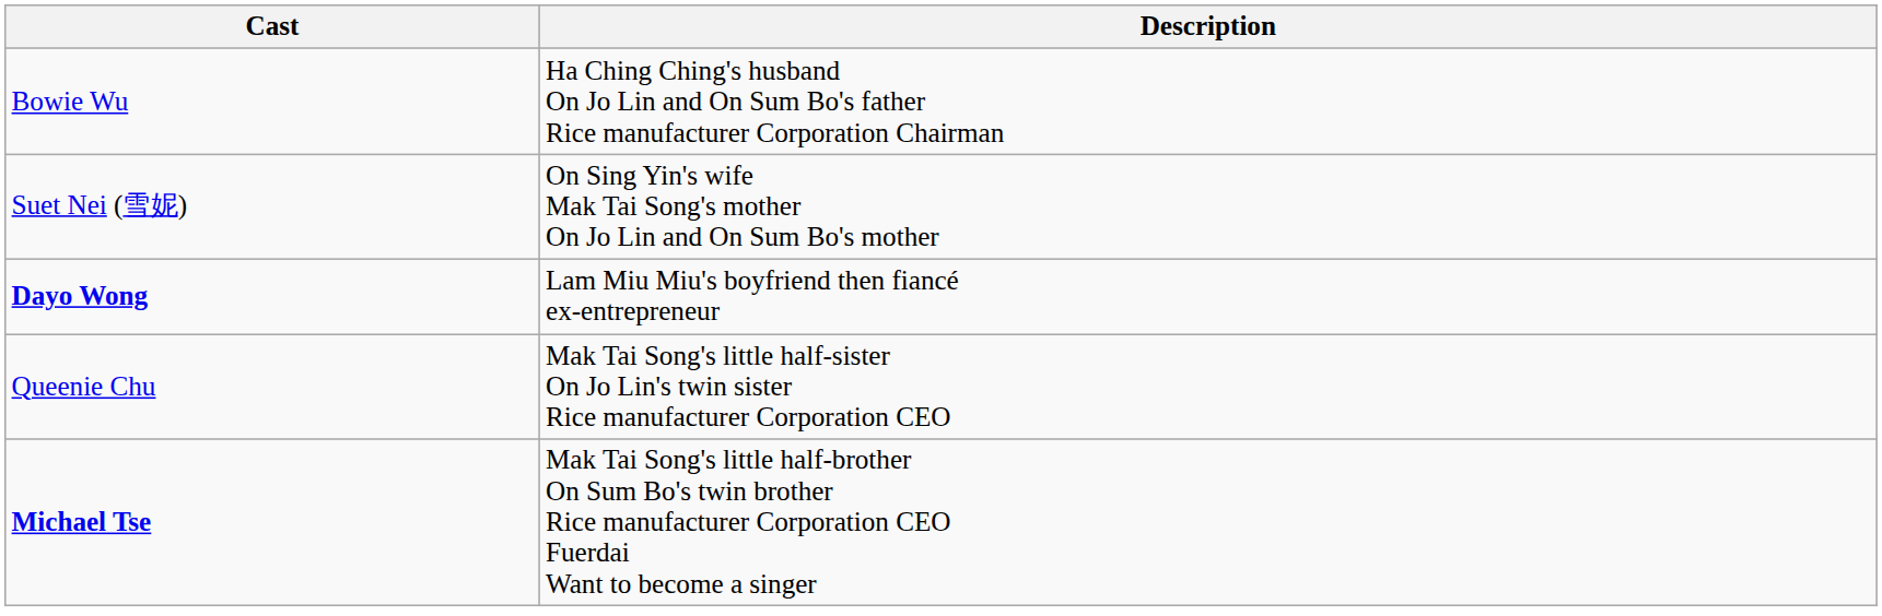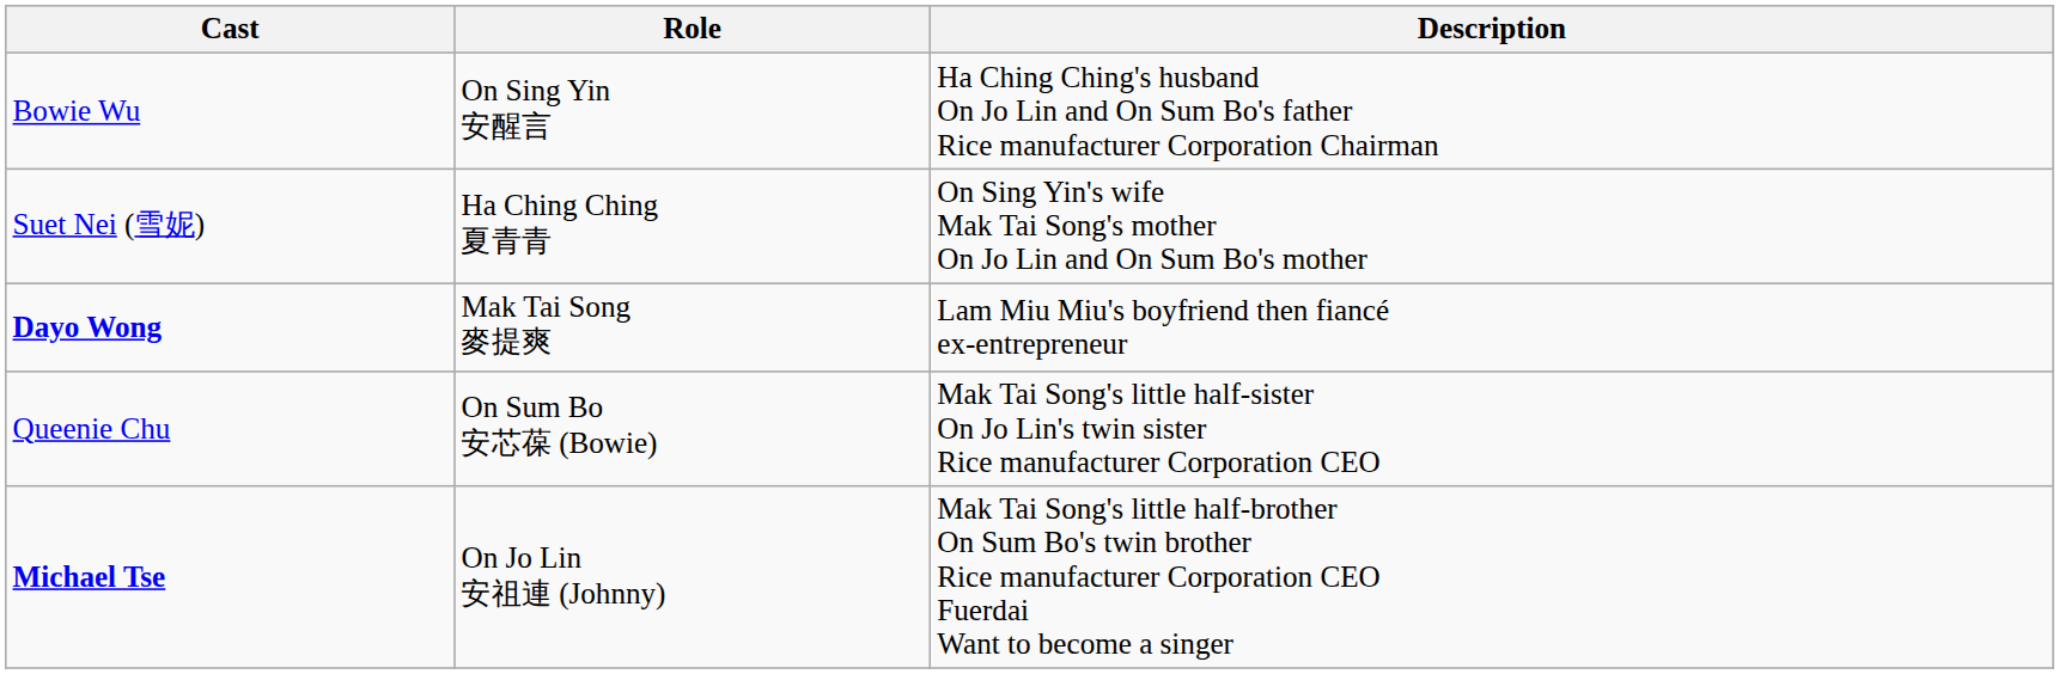+ column: Role | On Sing Yin 安醒言 | Ha Ching Ching 夏青青 | Mak Tai Song 麥提爽 | On Sum Bo 安芯葆 (Bowie) | On Jo Lin 安祖連 (Johnny)
